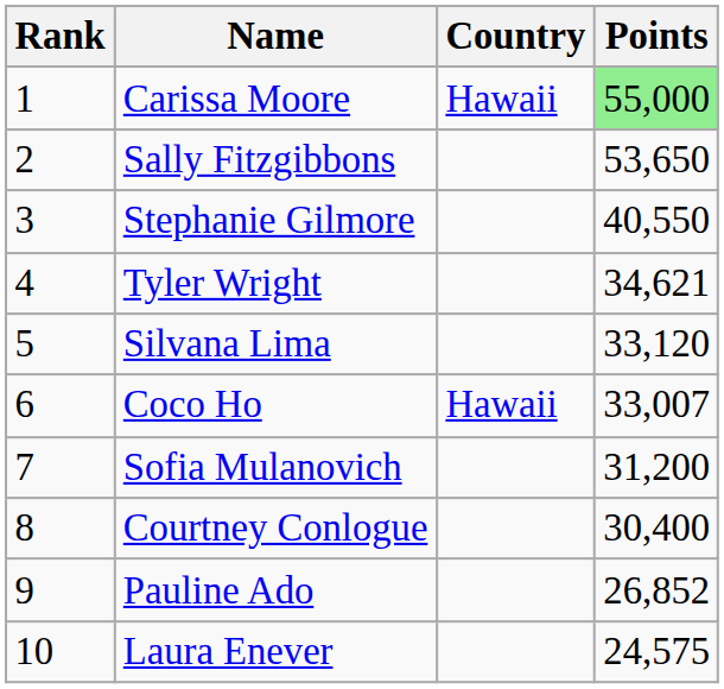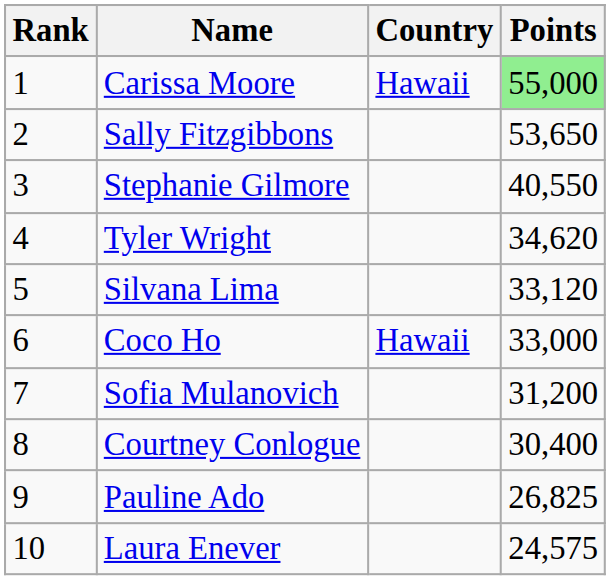Tyler Wright | Points: 34,621 -> 34,620
Coco Ho | Points: 33,007 -> 33,000
Pauline Ado | Points: 26,852 -> 26,825
